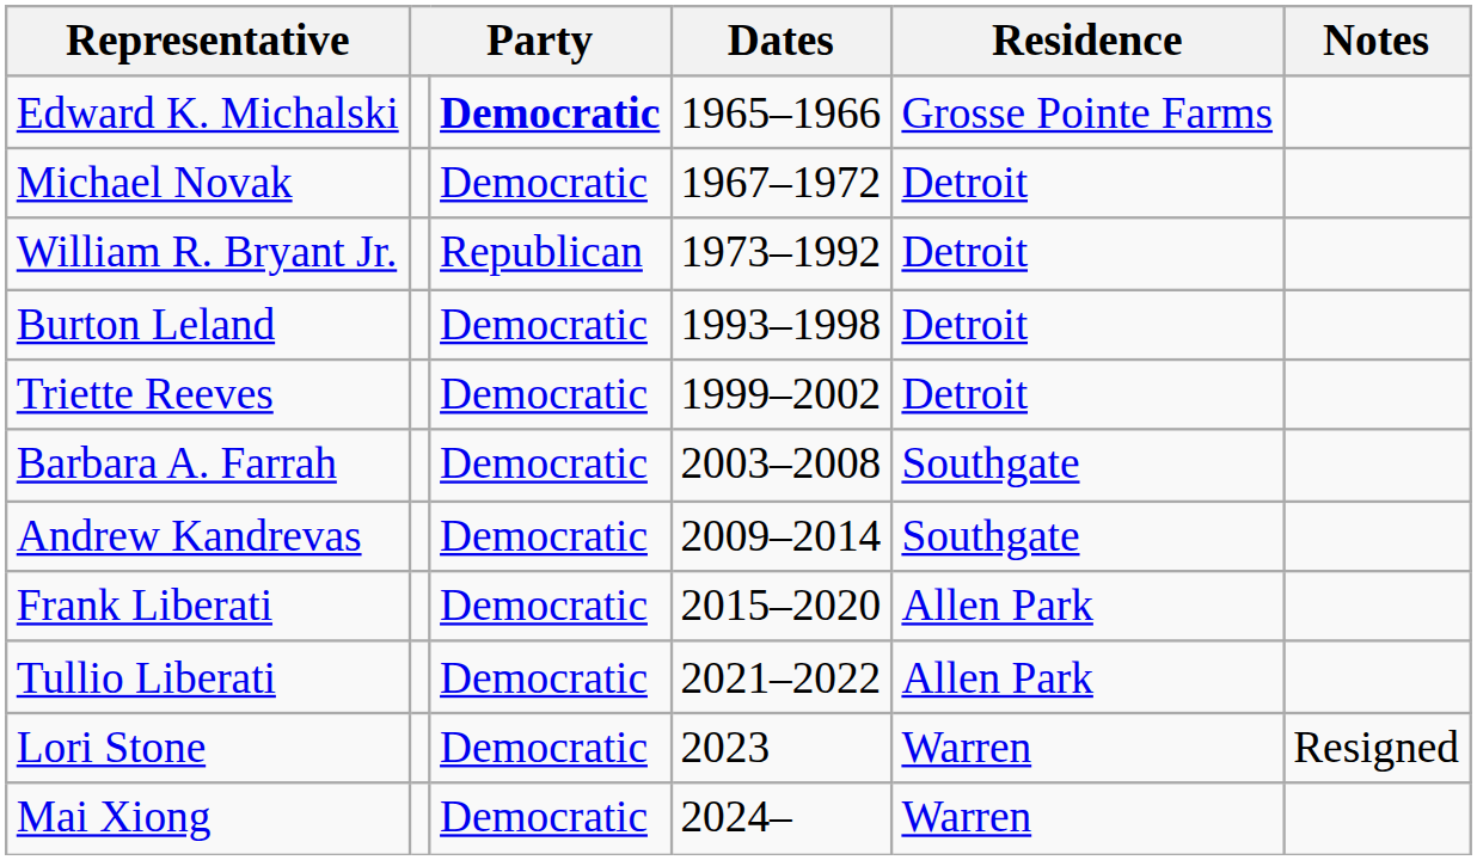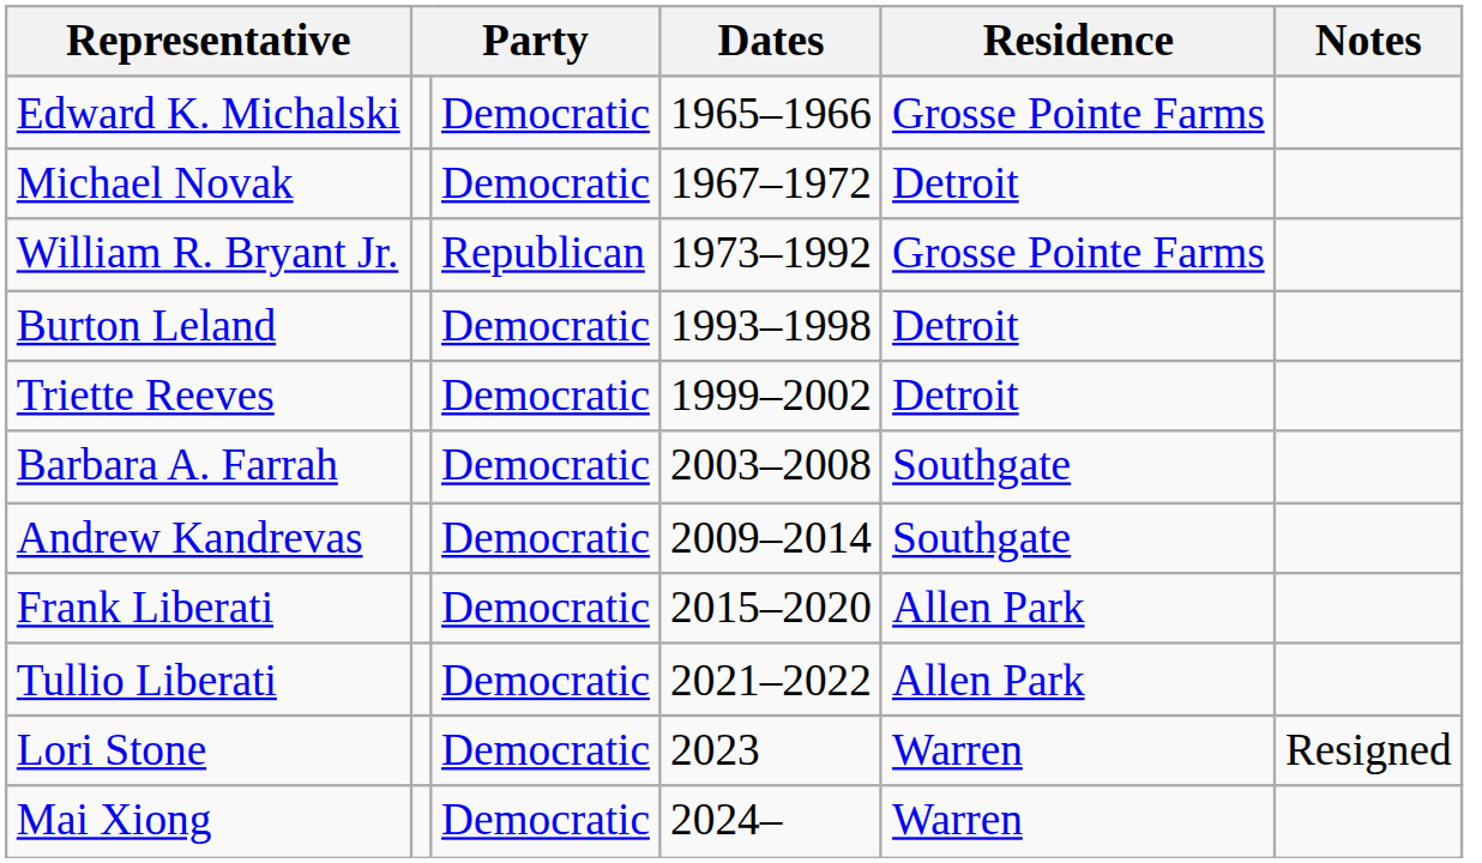Edward K. Michalski | column 3: bold -> normal
William R. Bryant Jr. | Residence: Detroit -> Grosse Pointe Farms
